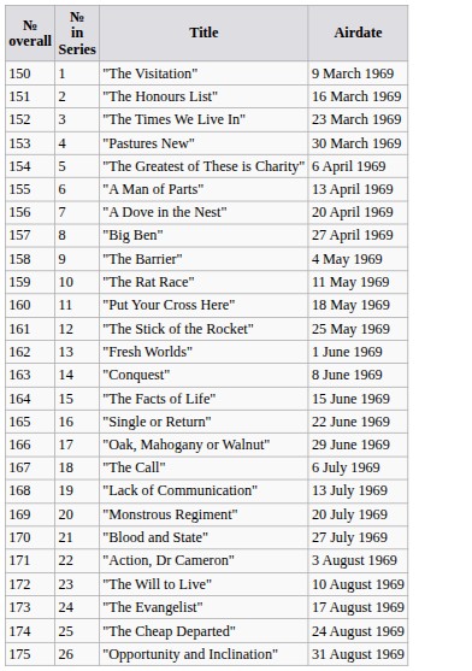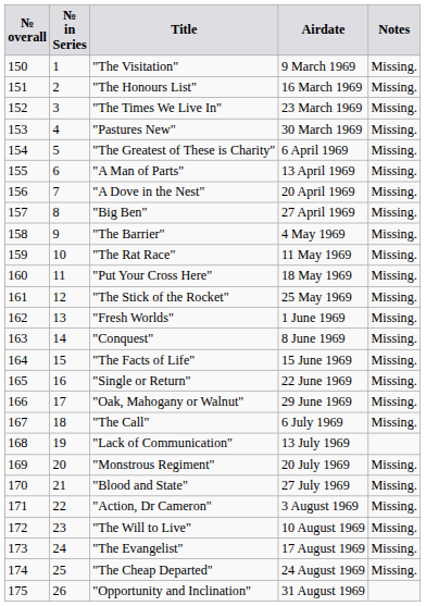+ column: Notes | Missing. | Missing. | Missing. | Missing. | Missing. | Missing. | Missing. | Missing. | Missing. | Missing. | Missing. | Missing. | Missing. | Missing. | Missing. | Missing. | Missing. | Missing. | Missing. | Missing. | Missing. | Missing. | Missing. | Missing.
